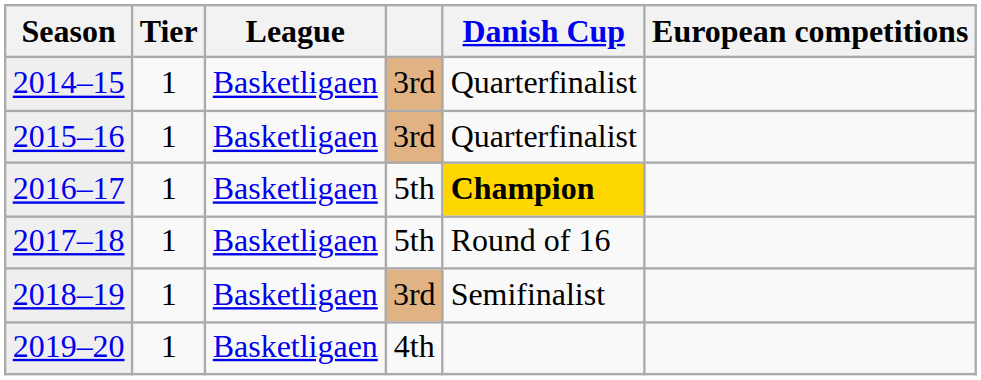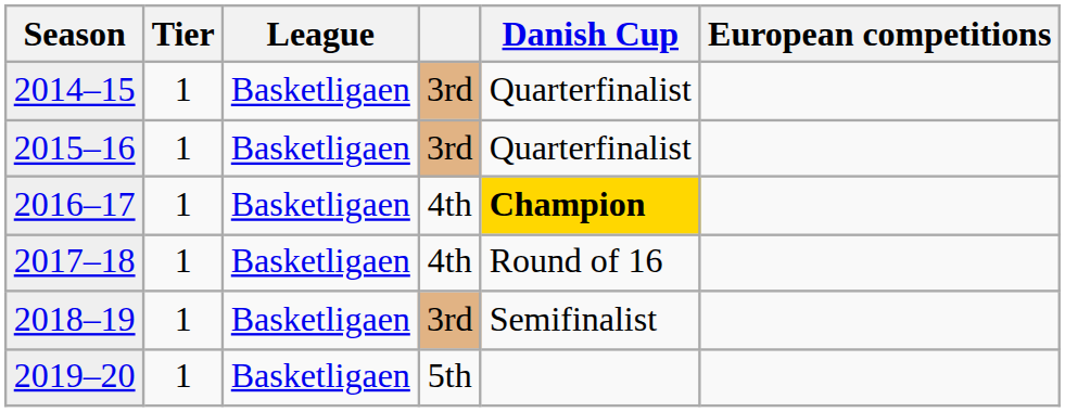2016–17 | column 4: 5th -> 4th
2017–18 | column 4: 5th -> 4th
2019–20 | column 4: 4th -> 5th
